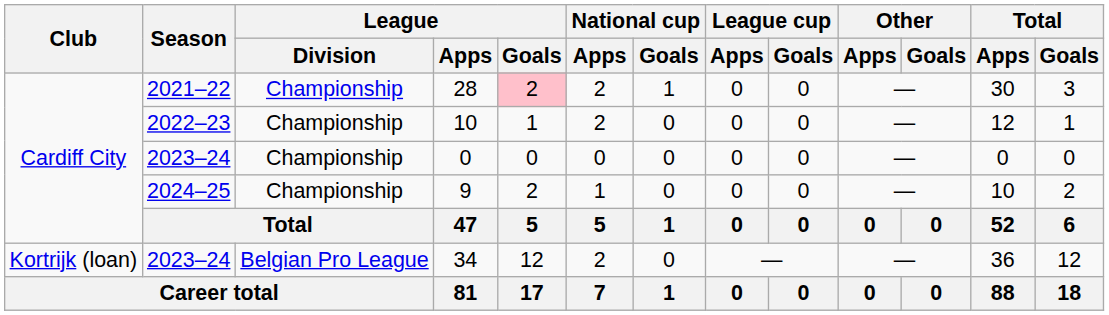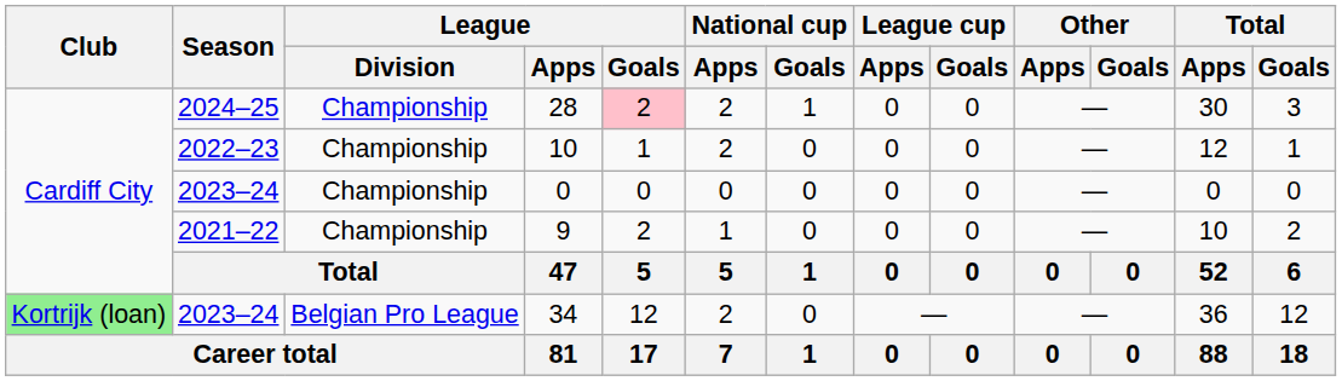28 | Season: 2021–22 -> 2024–25
9 | Season: 2024–25 -> 2021–22
34 | Club: no background -> lightgreen background
